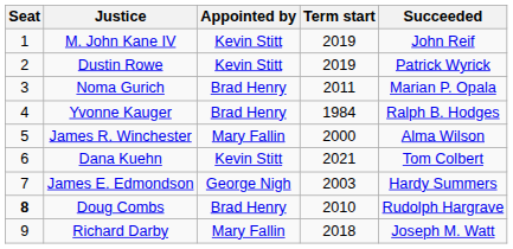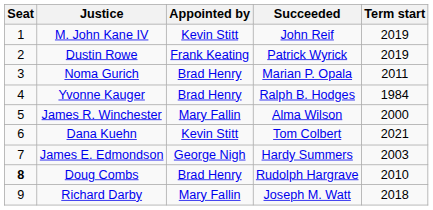columns swapped: Term start <-> Succeeded
Dustin Rowe | Appointed by: Kevin Stitt -> Frank Keating
